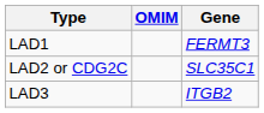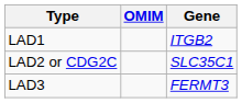LAD1 | Gene: FERMT3 -> ITGB2
LAD3 | Gene: ITGB2 -> FERMT3
